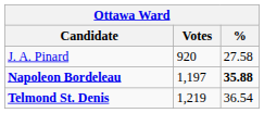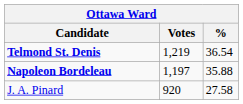rows swapped: Telmond St. Denis <-> J. A. Pinard
Napoleon Bordeleau | %: bold -> normal
